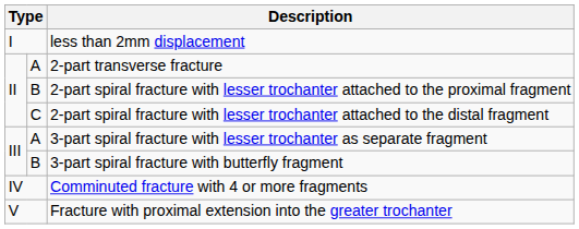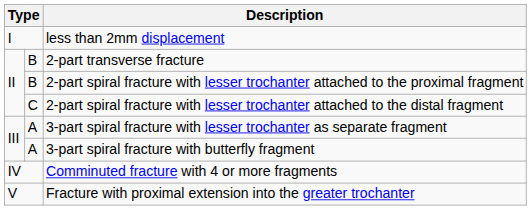2-part transverse fracture | column 2: A -> B
3-part spiral fracture with butterfly fragment | column 2: B -> A
